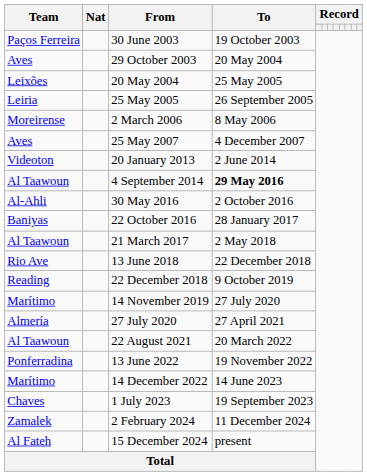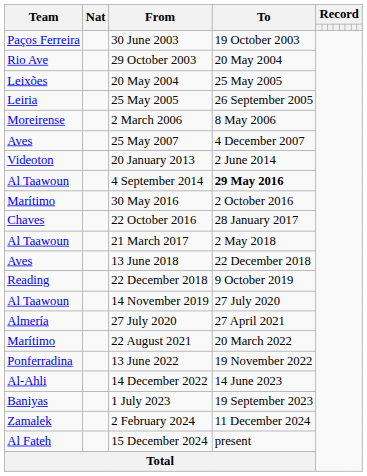29 October 2003 | Team: Aves -> Rio Ave
30 May 2016 | Team: Al-Ahli -> Marítimo
22 October 2016 | Team: Baniyas -> Chaves
13 June 2018 | Team: Rio Ave -> Aves
14 November 2019 | Team: Marítimo -> Al Taawoun
22 August 2021 | Team: Al Taawoun -> Marítimo
14 December 2022 | Team: Marítimo -> Al-Ahli
1 July 2023 | Team: Chaves -> Baniyas
